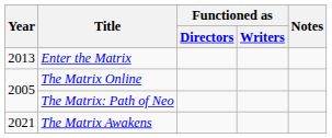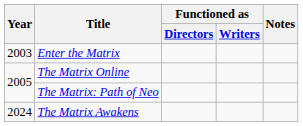Enter the Matrix | Year: 2013 -> 2003
The Matrix Awakens | Year: 2021 -> 2024
